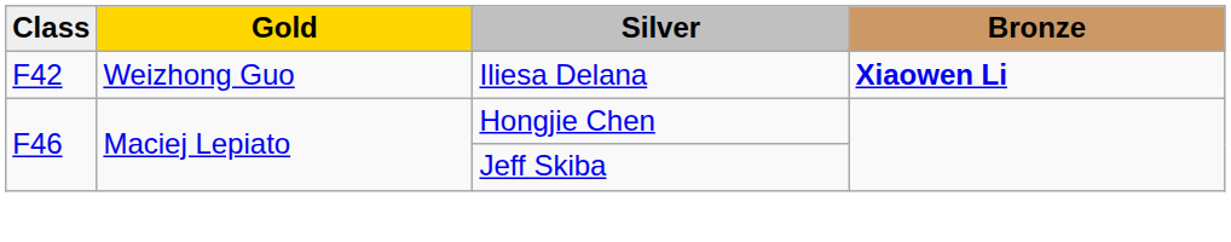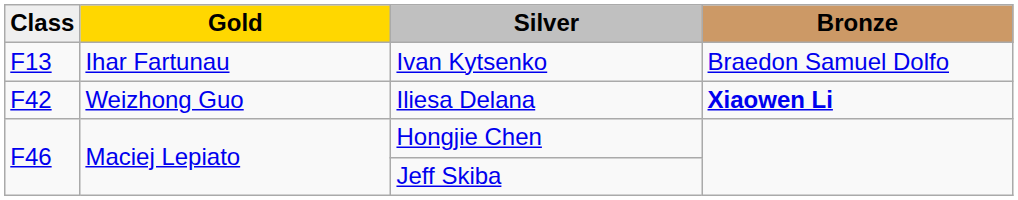+ row: F13 | Ihar Fartunau | Ivan Kytsenko | Braedon Samuel Dolfo
